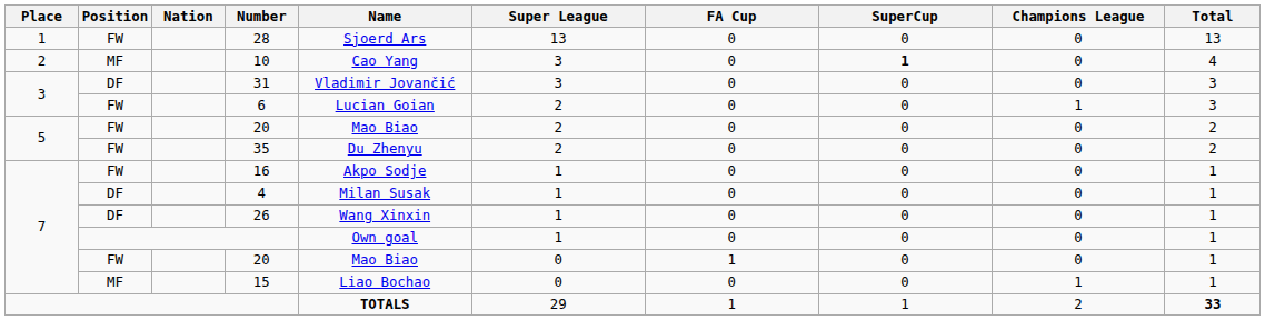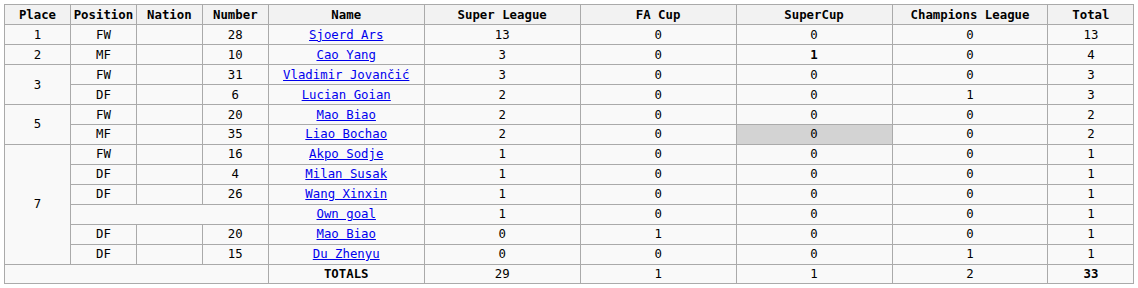31 | Position: DF -> FW
6 | Position: FW -> DF
35 | Position: FW -> MF
35 | Name: Du Zhenyu -> Liao Bochao
35 | SuperCup: no background -> lightgrey background
7 / 20 | Position: FW -> DF
15 | Position: MF -> DF
15 | Name: Liao Bochao -> Du Zhenyu
